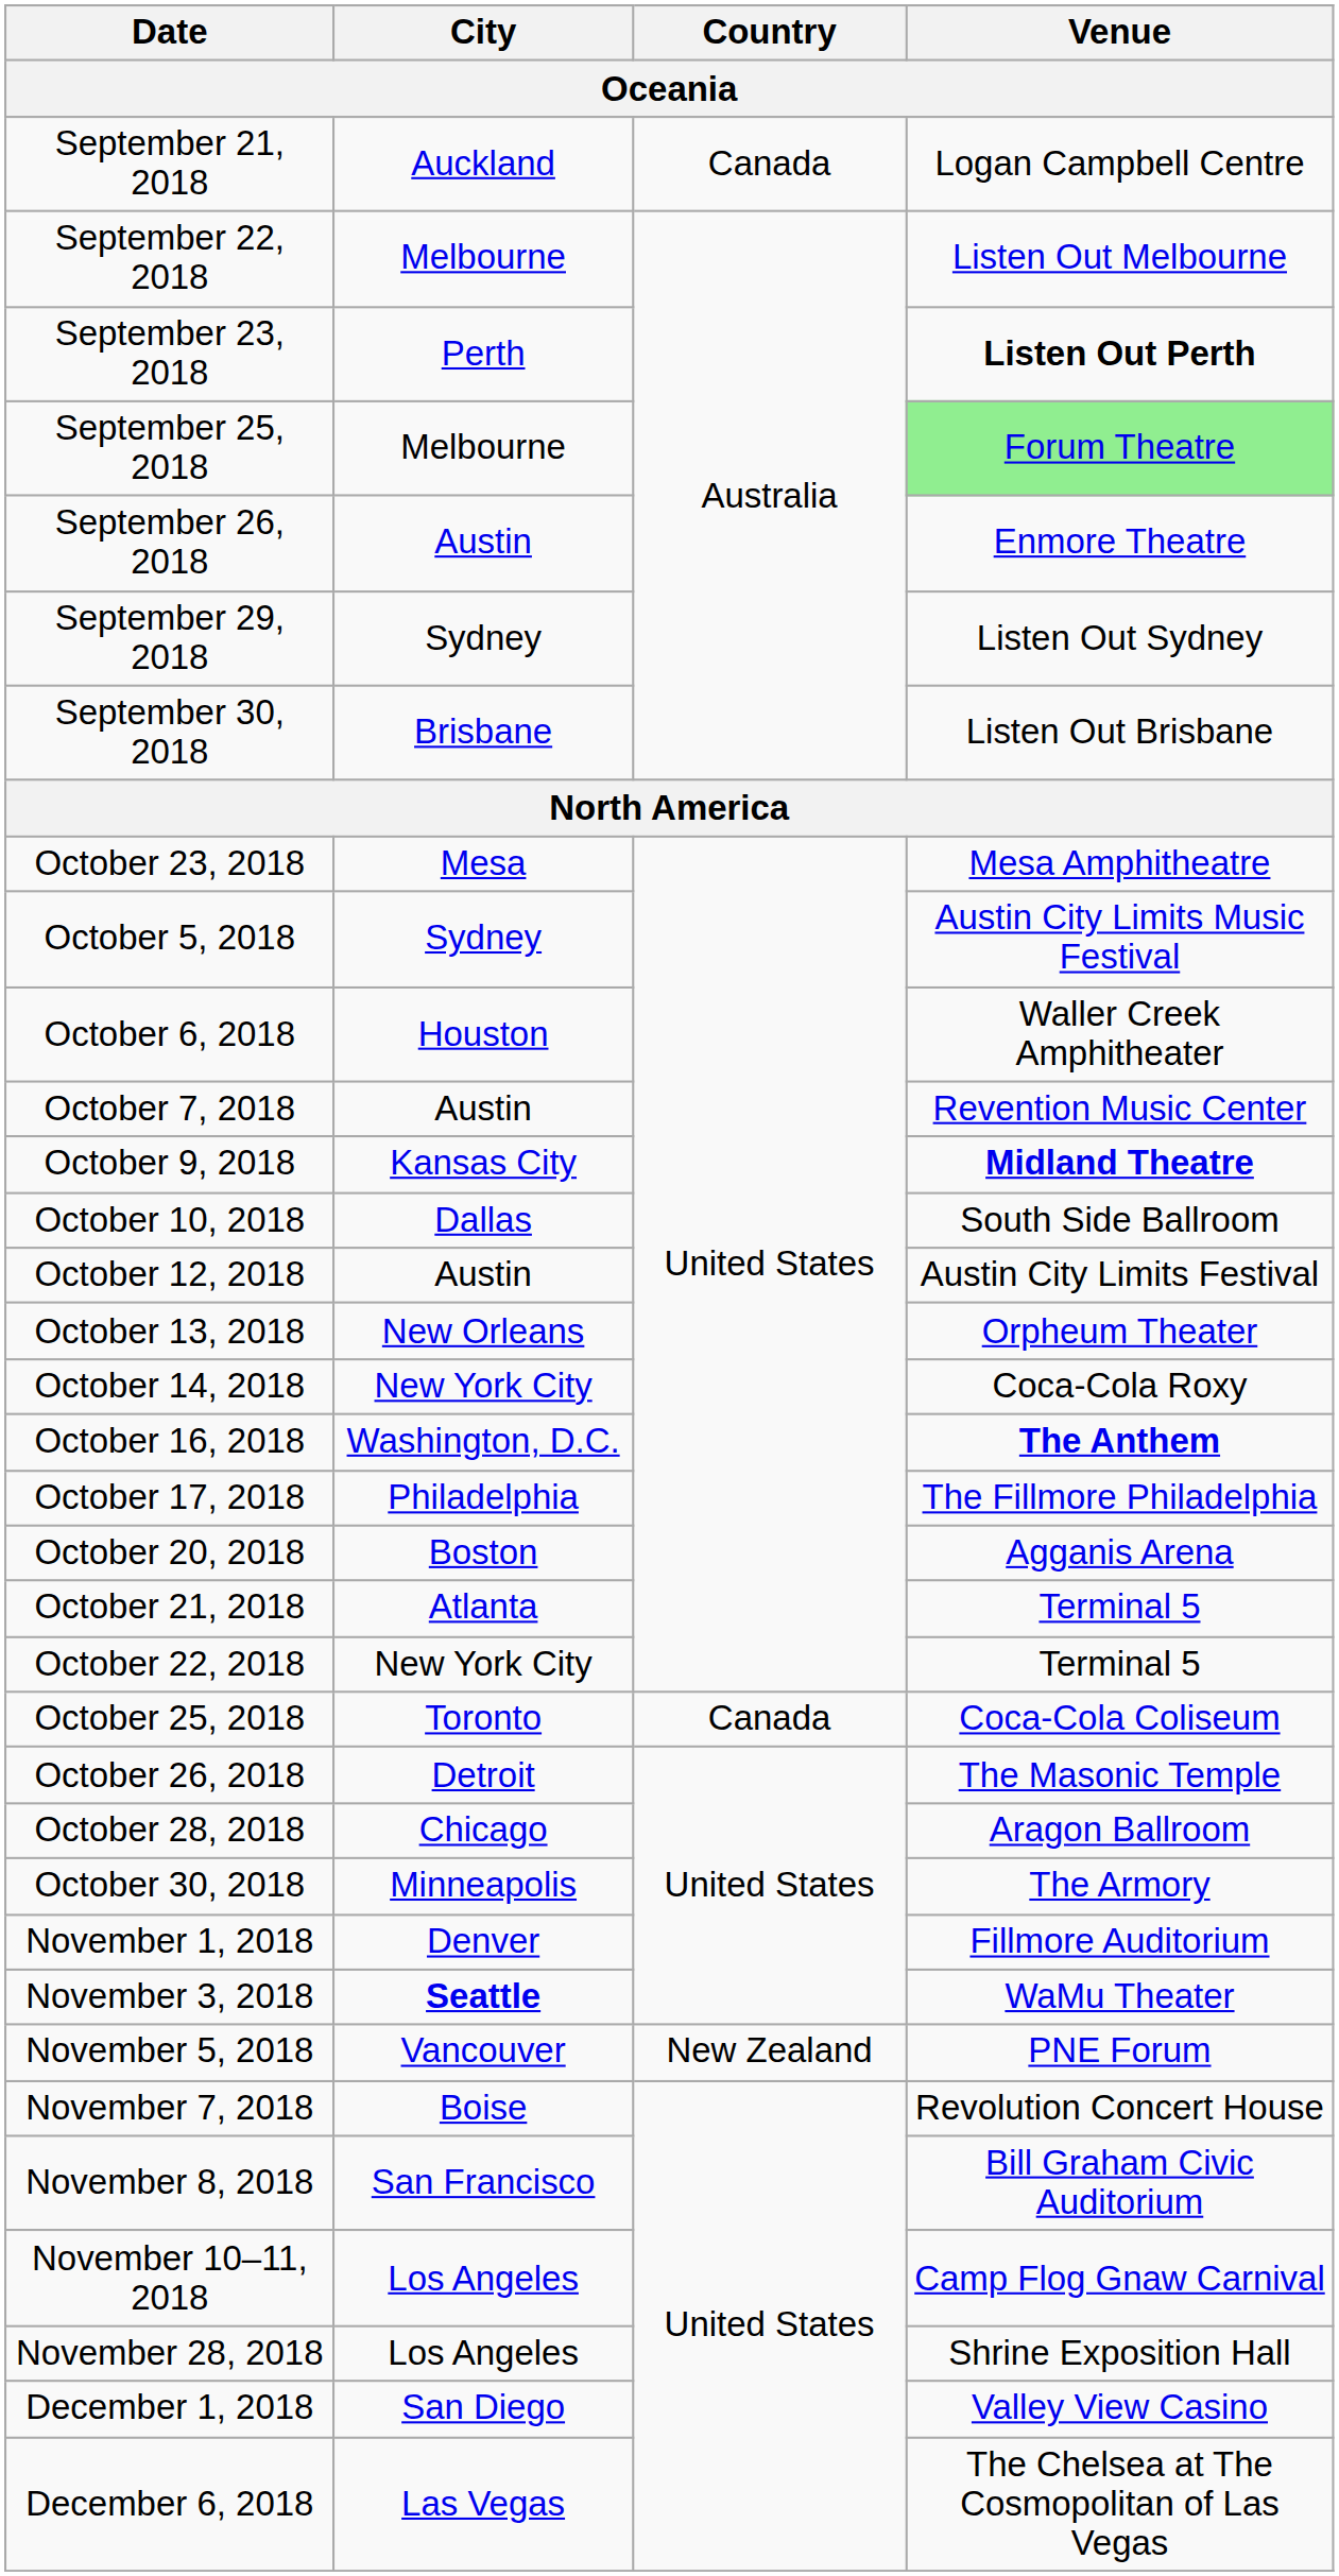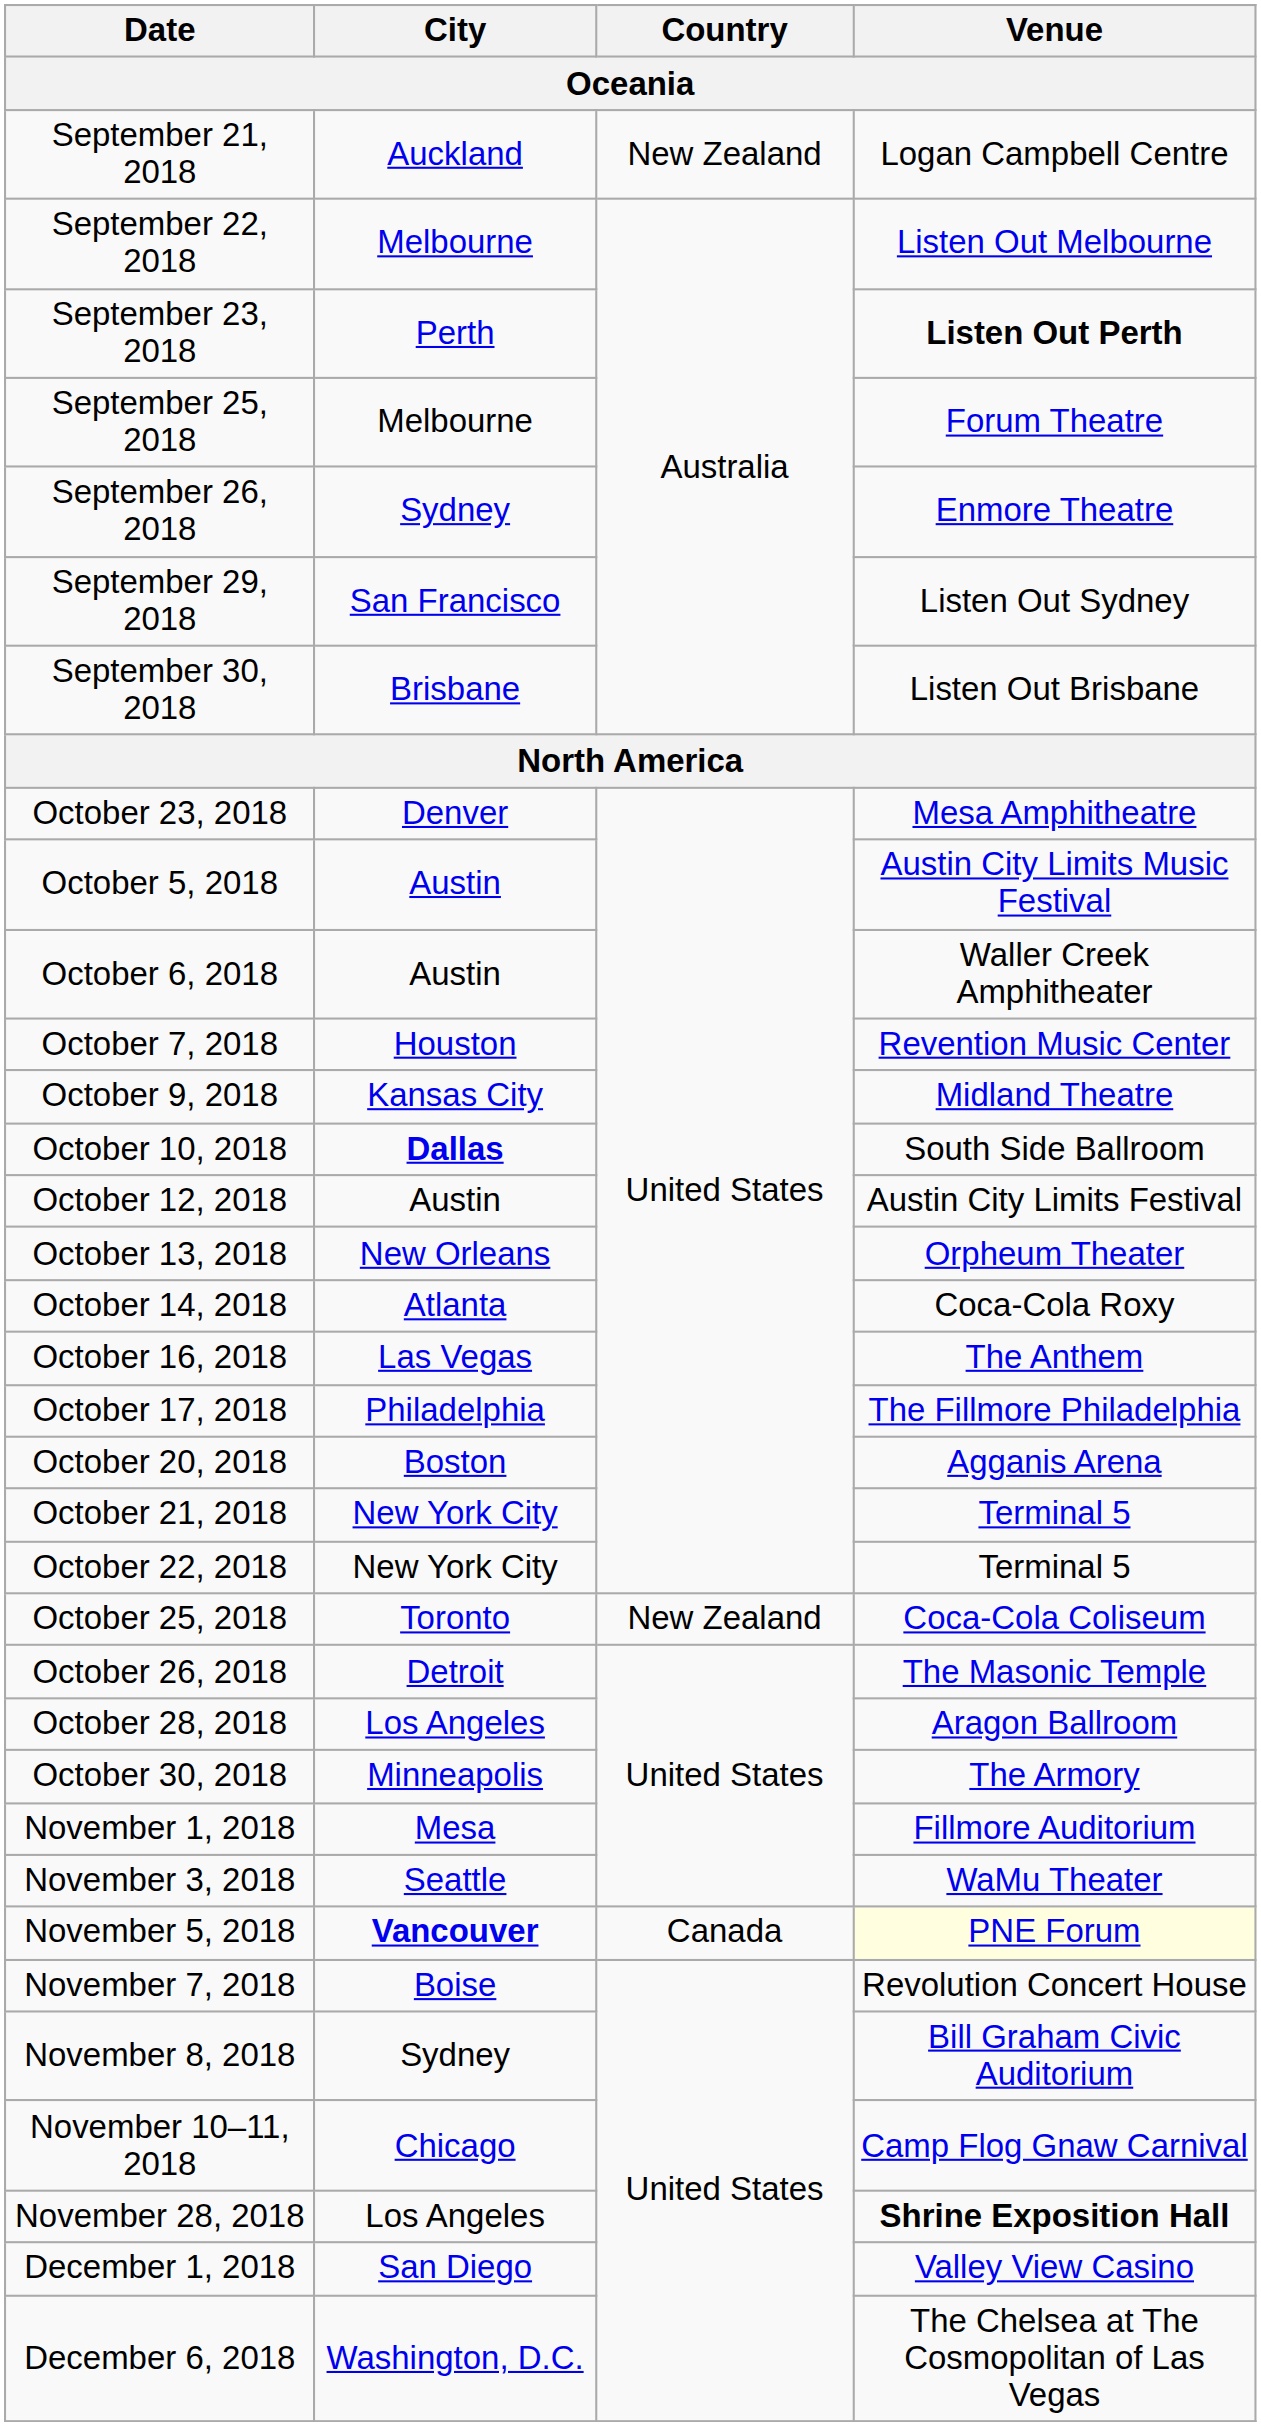September 21, 2018 | Country / Oceania: Canada -> New Zealand
September 25, 2018 | Venue / Oceania: lightgreen background -> no background
September 26, 2018 | City / Oceania: Austin -> Sydney
September 29, 2018 | City / Oceania: Sydney -> San Francisco
October 23, 2018 | City / Oceania: Mesa -> Denver
October 5, 2018 | City / Oceania: Sydney -> Austin
October 6, 2018 | City / Oceania: Houston -> Austin
October 7, 2018 | City / Oceania: Austin -> Houston
October 9, 2018 | Venue / Oceania: bold -> normal
October 10, 2018 | City / Oceania: normal -> bold
October 14, 2018 | City / Oceania: New York City -> Atlanta
October 16, 2018 | City / Oceania: Washington, D.C. -> Las Vegas
October 16, 2018 | Venue / Oceania: bold -> normal
October 21, 2018 | City / Oceania: Atlanta -> New York City
October 25, 2018 | Country / Oceania: Canada -> New Zealand
October 28, 2018 | City / Oceania: Chicago -> Los Angeles
November 1, 2018 | City / Oceania: Denver -> Mesa
November 3, 2018 | City / Oceania: bold -> normal
November 5, 2018 | City / Oceania: normal -> bold
November 5, 2018 | Country / Oceania: New Zealand -> Canada
November 5, 2018 | Venue / Oceania: no background -> lightyellow background
November 8, 2018 | City / Oceania: San Francisco -> Sydney
November 10–11, 2018 | City / Oceania: Los Angeles -> Chicago
November 28, 2018 | Venue / Oceania: normal -> bold
December 6, 2018 | City / Oceania: Las Vegas -> Washington, D.C.
